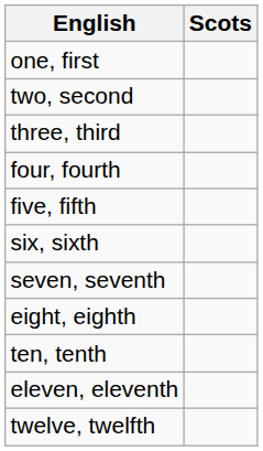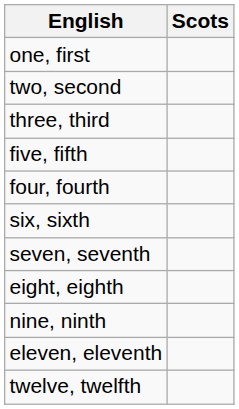rows swapped: four, fourth <-> five, fifth
+ row: nine, ninth
- row: ten, tenth
